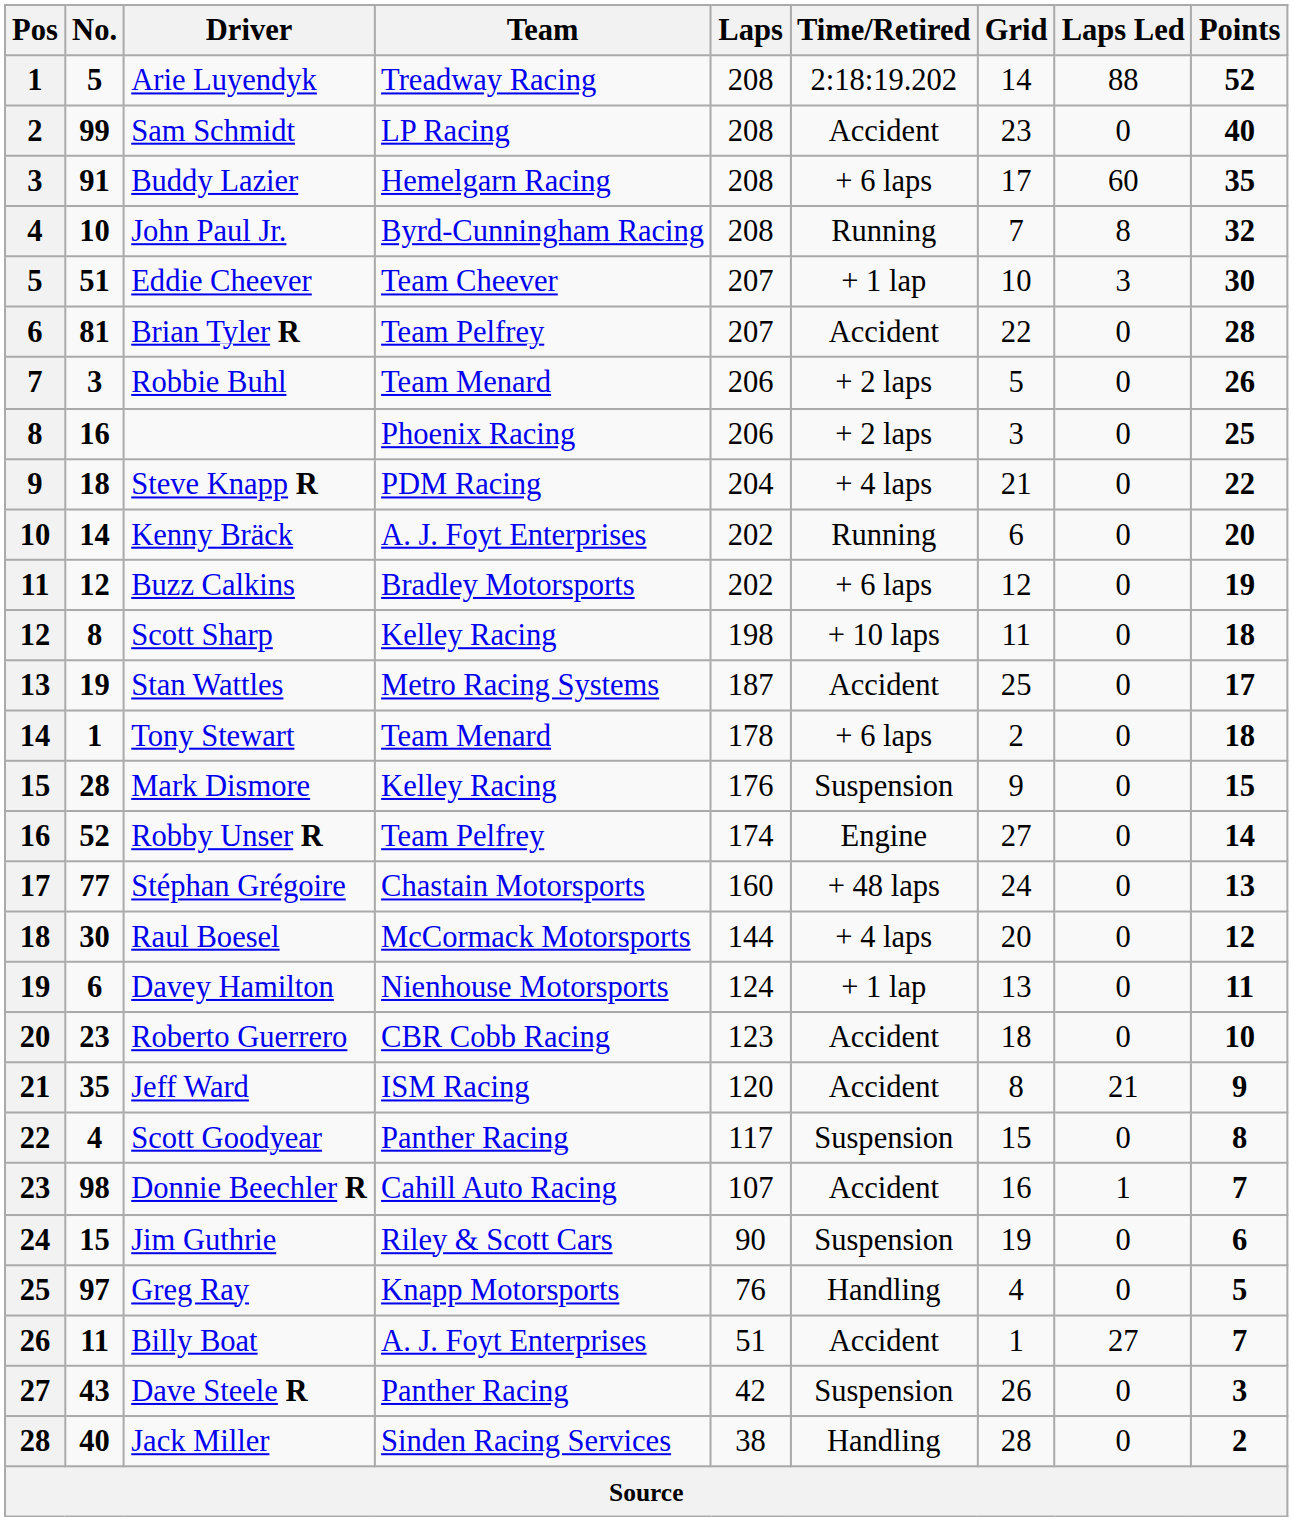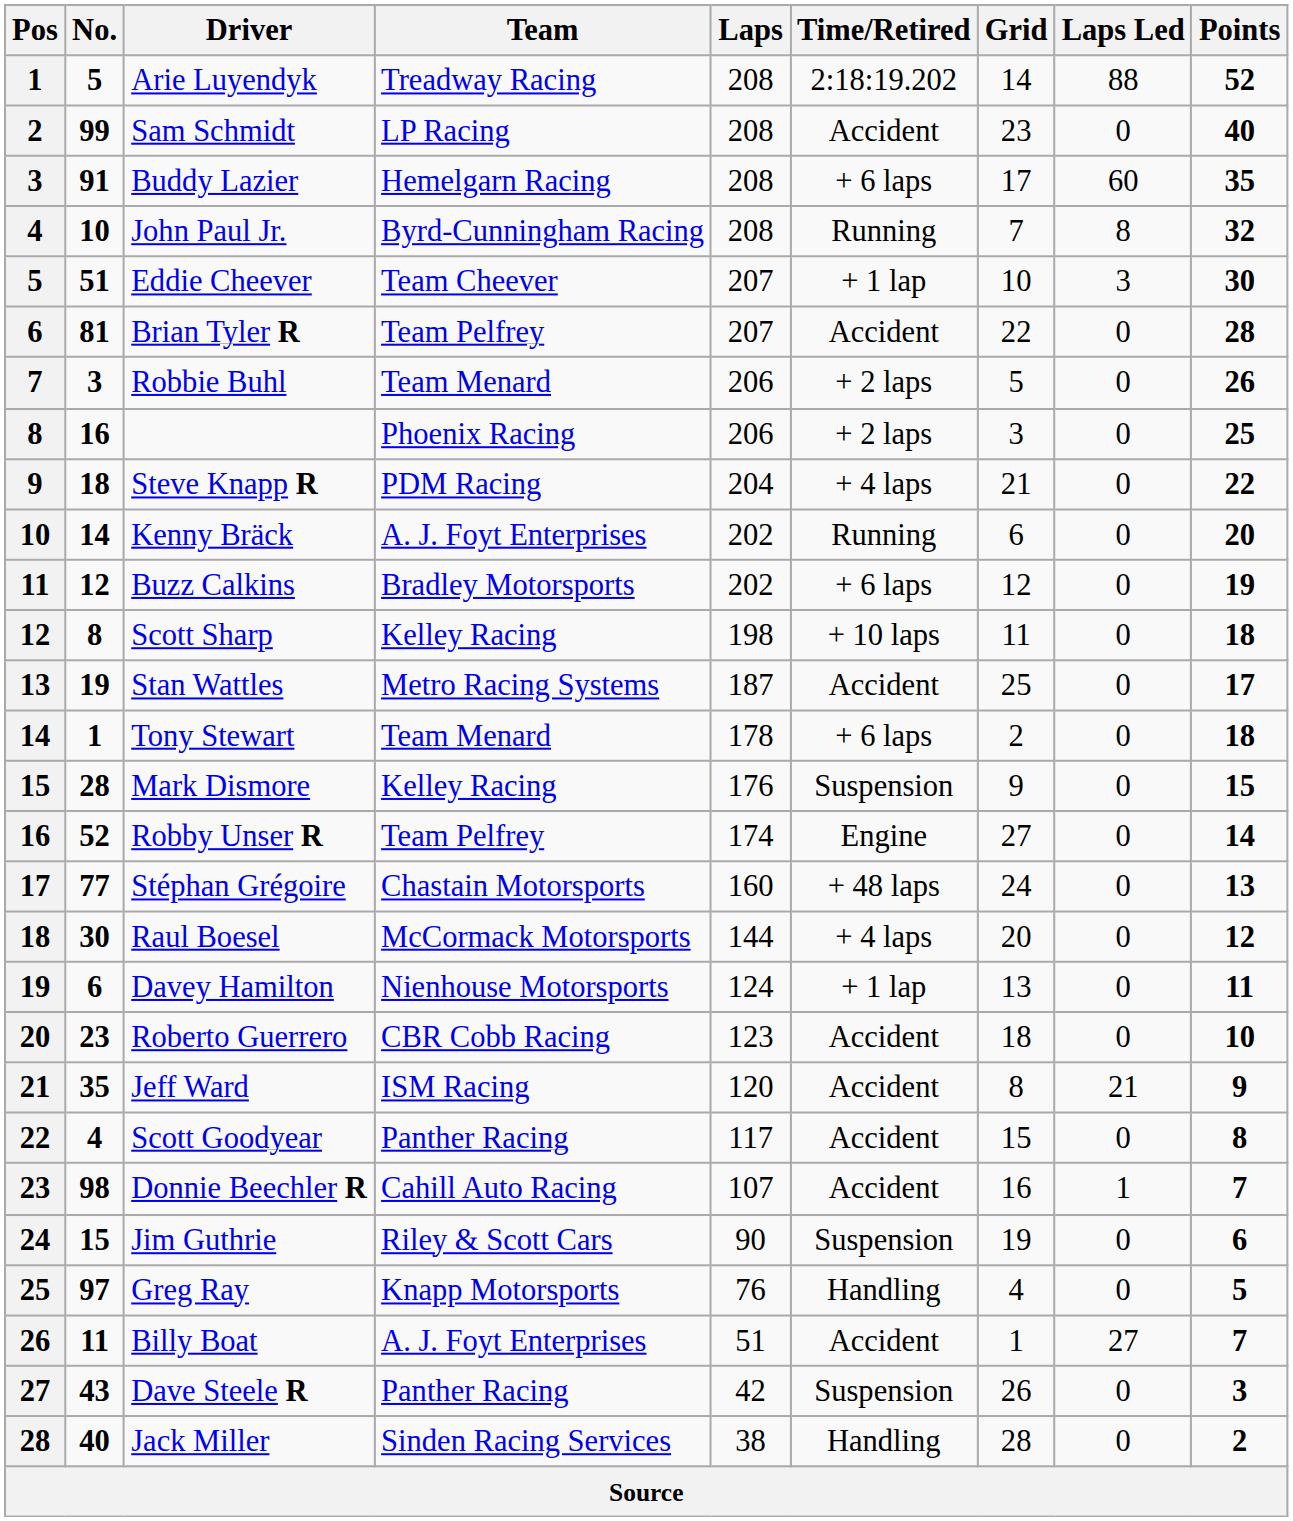Scott Goodyear | Time/Retired: Suspension -> Accident
